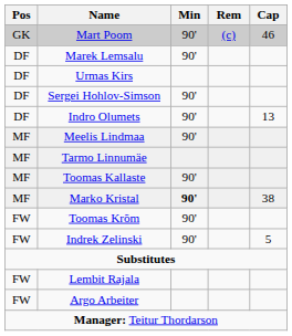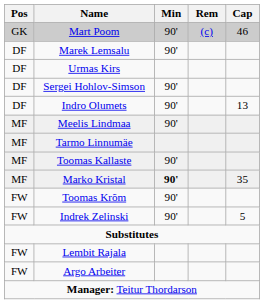Marko Kristal | Cap: 38 -> 35
